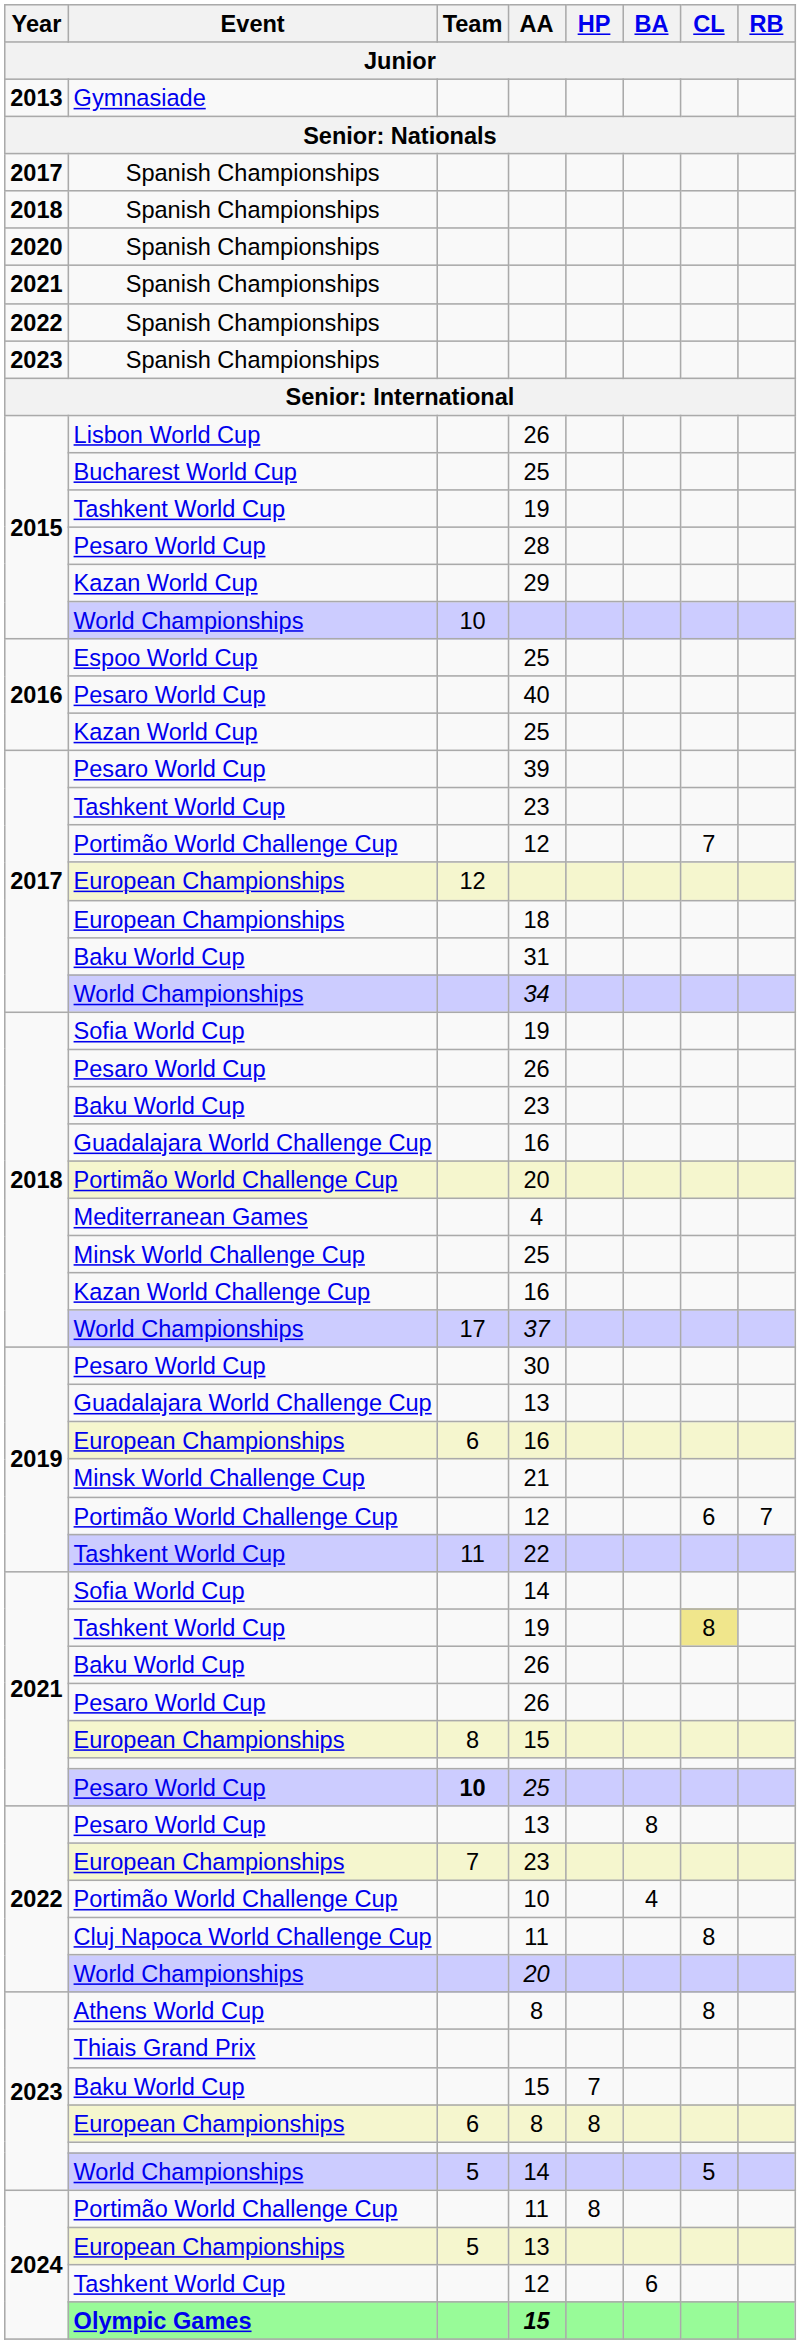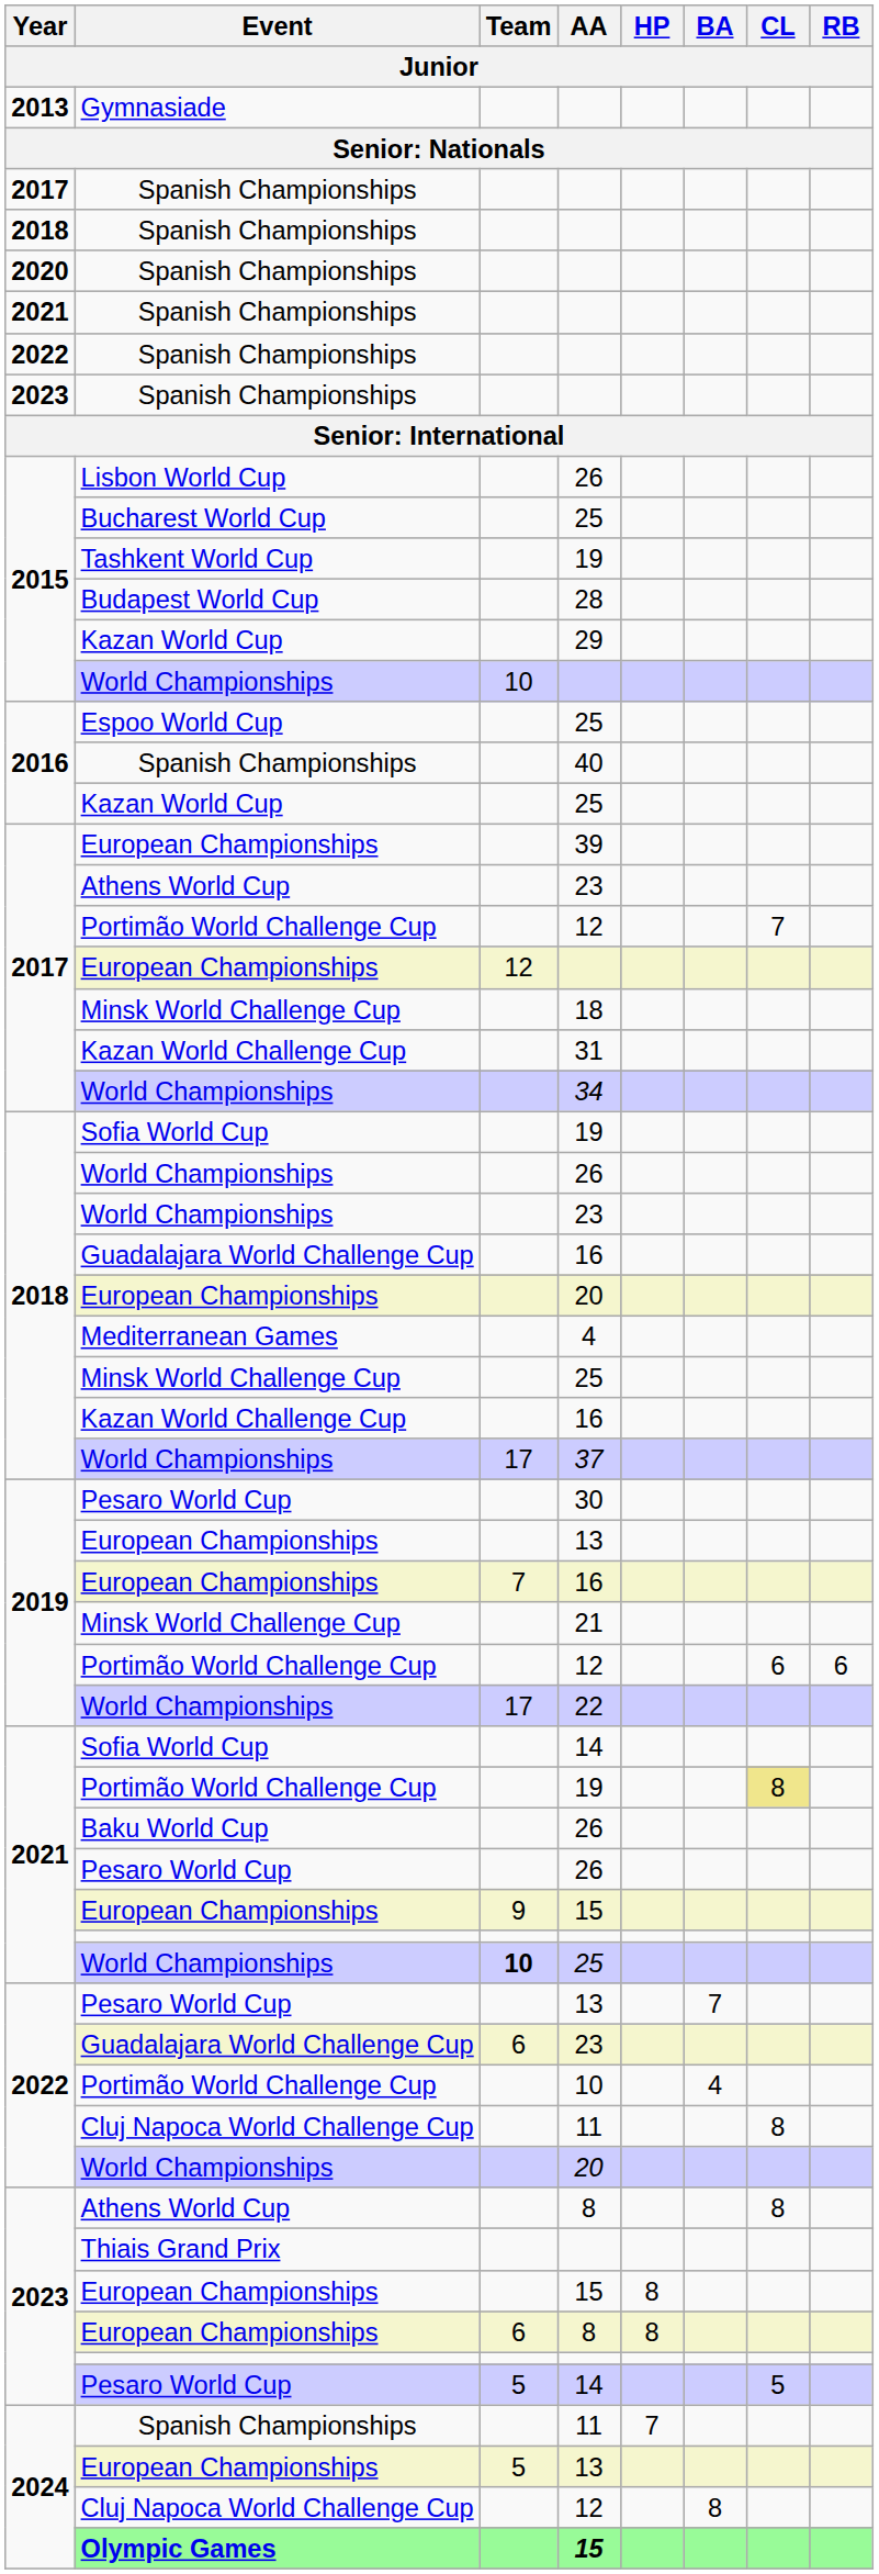28 | Event: Pesaro World Cup -> Budapest World Cup
40 | Event: Pesaro World Cup -> Spanish Championships
39 | Event: Pesaro World Cup -> European Championships
2017 / 23 | Event: Tashkent World Cup -> Athens World Cup
18 | Event: European Championships -> Minsk World Challenge Cup
31 | Event: Baku World Cup -> Kazan World Challenge Cup
2018 / 26 | Event: Pesaro World Cup -> World Championships
2018 / 23 | Event: Baku World Cup -> World Championships
2018 / 20 | Event: Portimão World Challenge Cup -> European Championships
2019 / 13 | Event: Guadalajara World Challenge Cup -> European Championships
2019 / 16 | Team: 6 -> 7
2019 / 12 | RB: 7 -> 6
22 | Event: Tashkent World Cup -> World Championships
22 | Team: 11 -> 17
2021 / 19 | Event: Tashkent World Cup -> Portimão World Challenge Cup
2021 / 15 | Team: 8 -> 9
2021 / 25 | Event: Pesaro World Cup -> World Championships
2022 / 13 | BA: 8 -> 7
2022 / 23 | Event: European Championships -> Guadalajara World Challenge Cup
2022 / 23 | Team: 7 -> 6
2023 / 15 | Event: Baku World Cup -> European Championships
2023 / 15 | HP: 7 -> 8
2023 / 14 | Event: World Championships -> Pesaro World Cup
2024 / 11 | Event: Portimão World Challenge Cup -> Spanish Championships
2024 / 11 | HP: 8 -> 7
2024 / 12 | Event: Tashkent World Cup -> Cluj Napoca World Challenge Cup
2024 / 12 | BA: 6 -> 8
